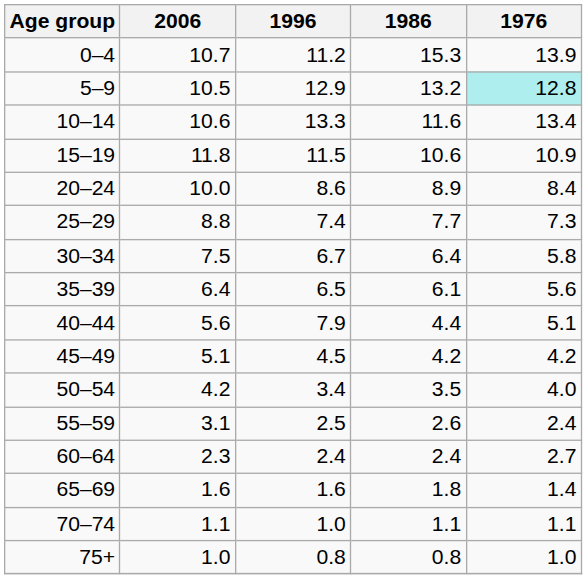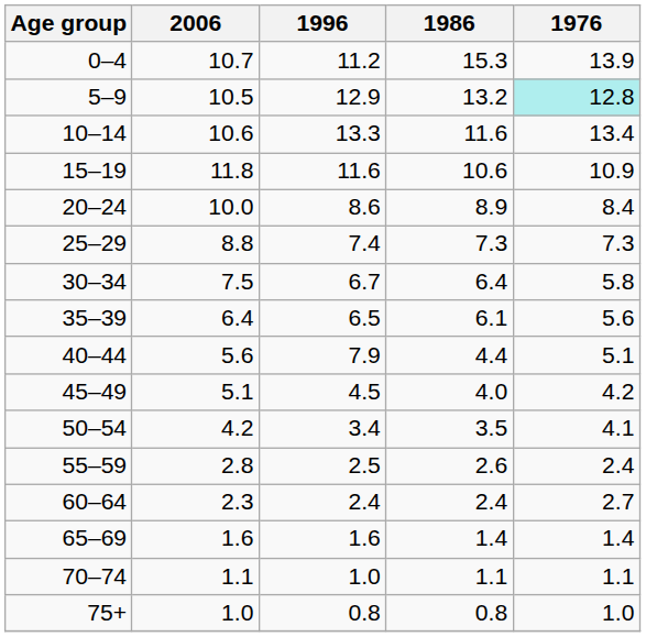15–19 | 1996: 11.5 -> 11.6
25–29 | 1986: 7.7 -> 7.3
45–49 | 1986: 4.2 -> 4.0
50–54 | 1976: 4.0 -> 4.1
55–59 | 2006: 3.1 -> 2.8
65–69 | 1986: 1.8 -> 1.4
